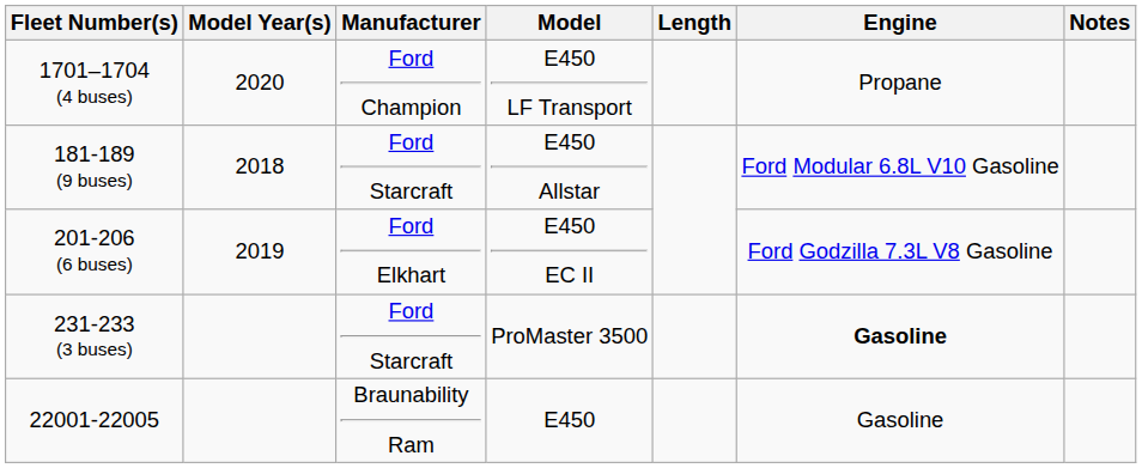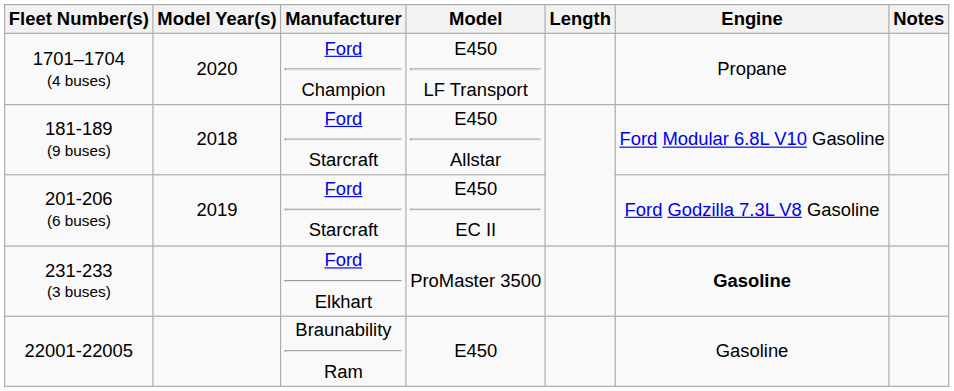201-206 (6 buses) | Manufacturer: Ford Elkhart -> Ford Starcraft
231-233 (3 buses) | Manufacturer: Ford Starcraft -> Ford Elkhart
